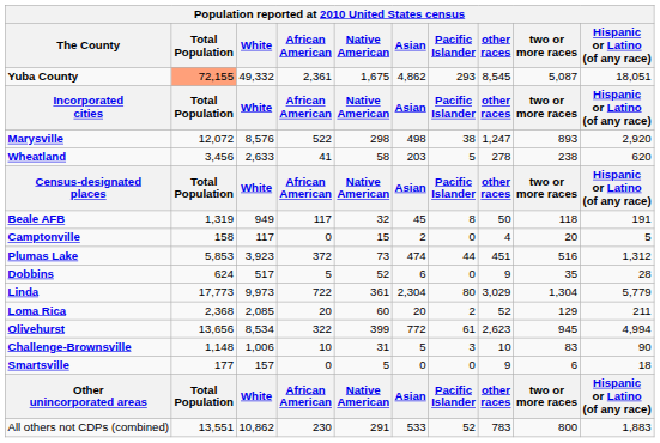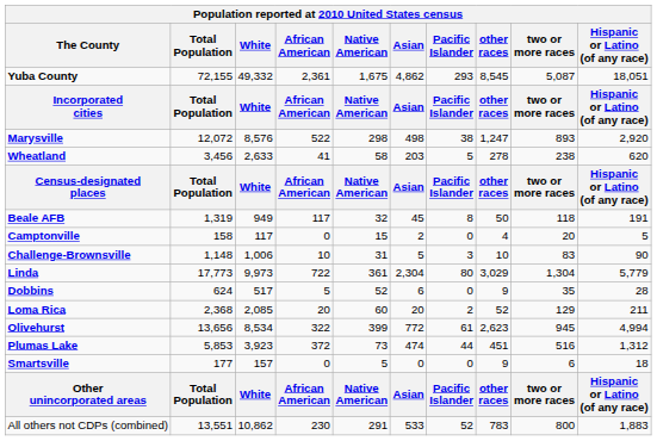Yuba County | Total Population: lightsalmon background -> no background
rows swapped: Challenge-Brownsville <-> Plumas Lake
rows swapped: Dobbins <-> Linda
